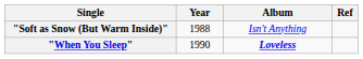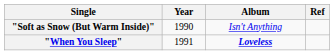"Soft as Snow (But Warm Inside)" | Year: 1988 -> 1990
"When You Sleep" | Year: 1990 -> 1991
